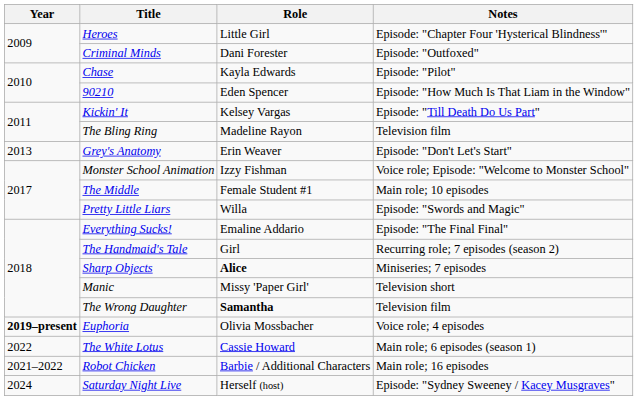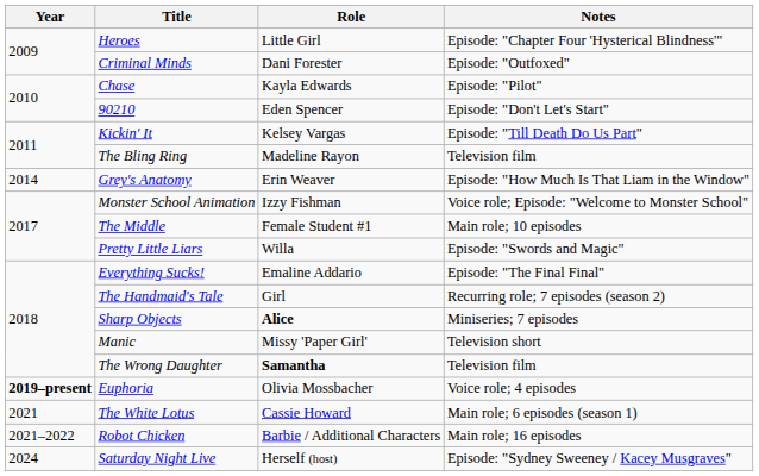90210 | Notes: Episode: "How Much Is That Liam in the Window" -> Episode: "Don't Let's Start"
Grey's Anatomy | Year: 2013 -> 2014
Grey's Anatomy | Notes: Episode: "Don't Let's Start" -> Episode: "How Much Is That Liam in the Window"
The White Lotus | Year: 2022 -> 2021
